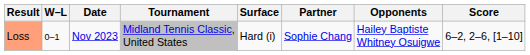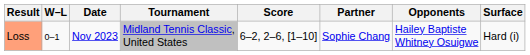columns swapped: Surface <-> Score
